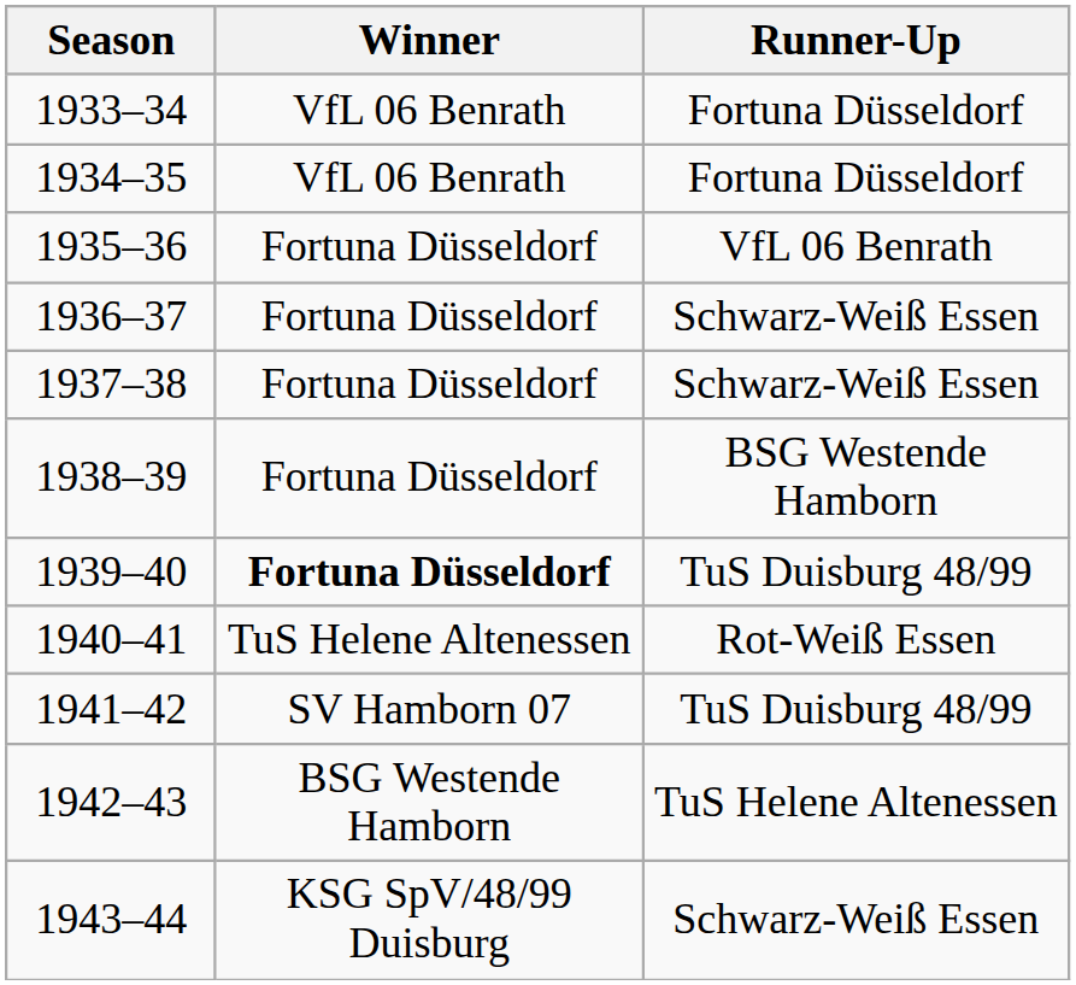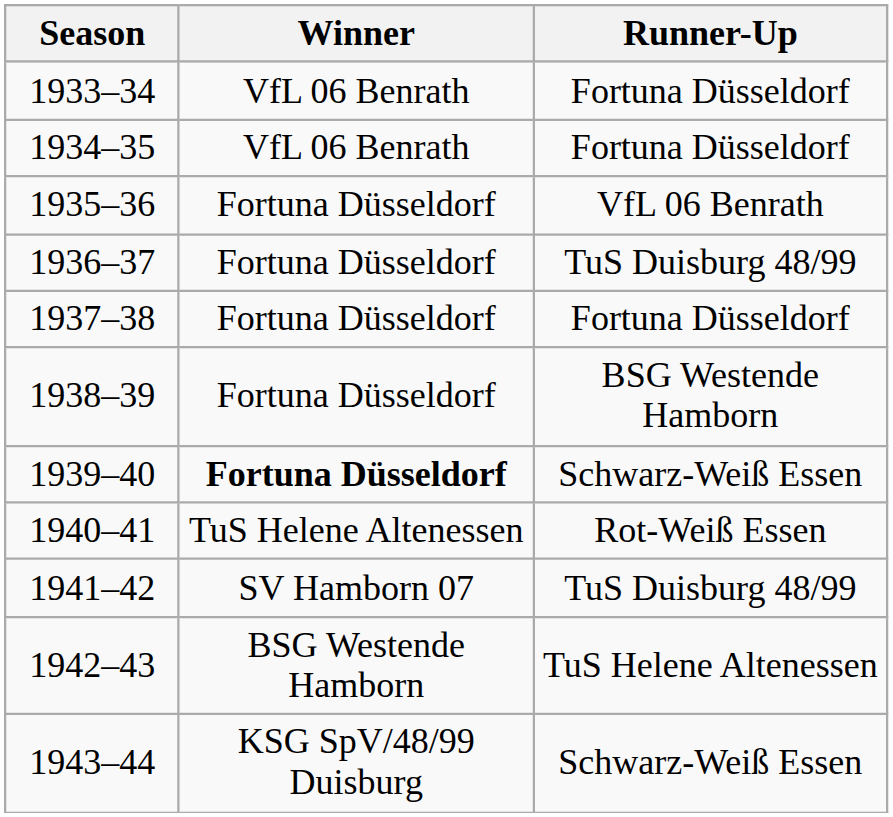1936–37 | Runner-Up: Schwarz-Weiß Essen -> TuS Duisburg 48/99
1937–38 | Runner-Up: Schwarz-Weiß Essen -> Fortuna Düsseldorf
1939–40 | Runner-Up: TuS Duisburg 48/99 -> Schwarz-Weiß Essen
